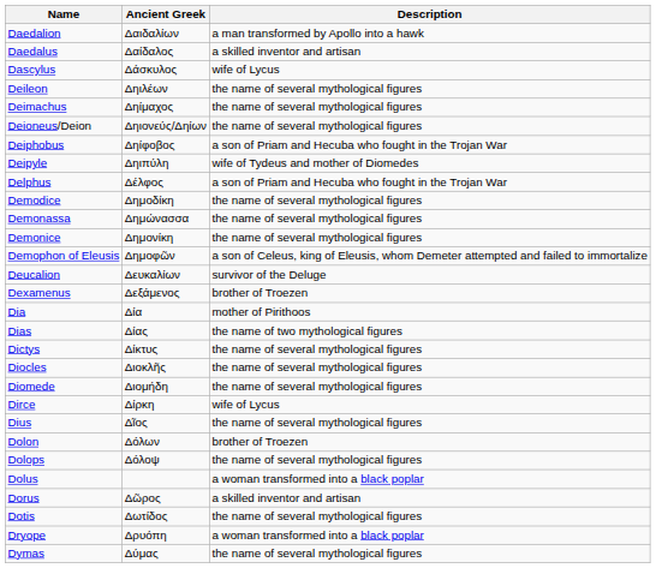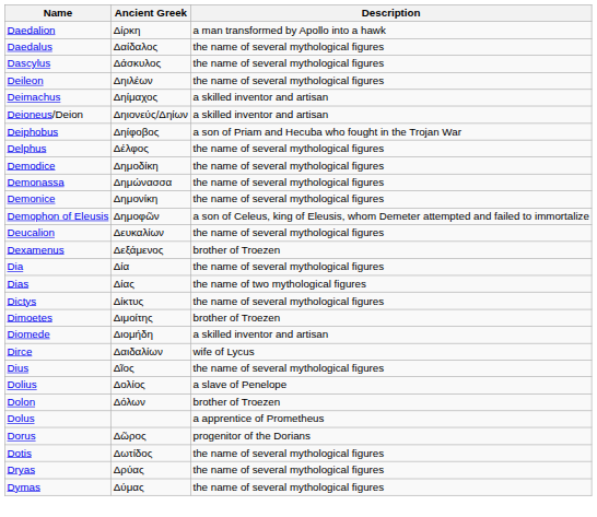Daedalion | Ancient Greek: Δαιδαλίων -> Δίρκη
Daedalus | Description: a skilled inventor and artisan -> the name of several mythological figures
Dascylus | Description: wife of Lycus -> the name of several mythological figures
Deimachus | Description: the name of several mythological figures -> a skilled inventor and artisan
Deioneus/Deion | Description: the name of several mythological figures -> a skilled inventor and artisan
- row: Deipyle | Δηιπύλη | wife of Tydeus and mother of Diomedes
Delphus | Description: a son of Priam and Hecuba who fought in the Trojan War -> the name of several mythological figures
Deucalion | Description: survivor of the Deluge -> the name of several mythological figures
Dia | Description: mother of Pirithoos -> the name of several mythological figures
+ row: Dimoetes | Διμοίτης | brother of Troezen
- row: Diocles | Διοκλῆς | the name of several mythological figures
Diomede | Description: the name of several mythological figures -> a skilled inventor and artisan
Dirce | Ancient Greek: Δίρκη -> Δαιδαλίων
+ row: Dolius | Δολίος | a slave of Penelope
- row: Dolops | Δόλοψ | the name of several mythological figures
Dolus | Description: a woman transformed into a black poplar -> a apprentice of Prometheus
Dorus | Description: a skilled inventor and artisan -> progenitor of the Dorians
+ row: Dryas | Δρύας | the name of several mythological figures
- row: Dryope | Δρυόπη | a woman transformed into a black poplar
